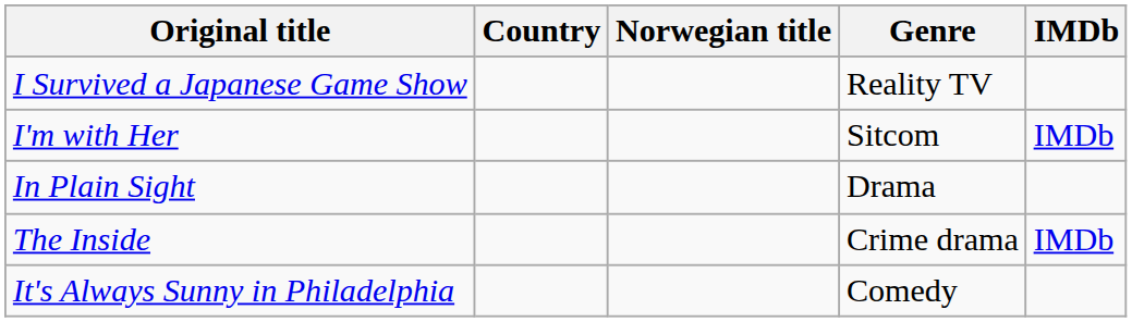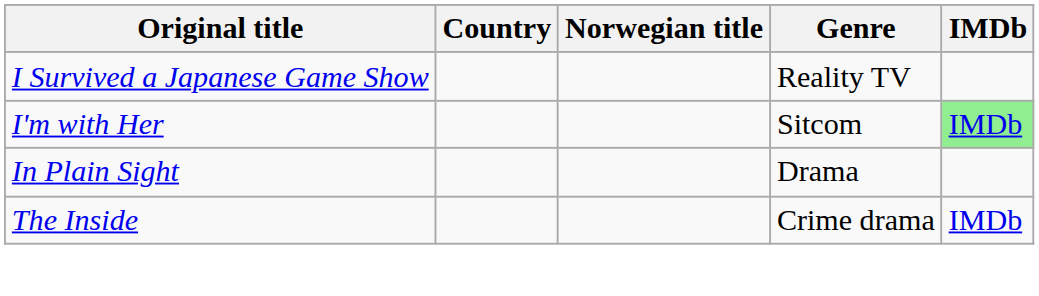I'm with Her | IMDb: no background -> lightgreen background
- row: It's Always Sunny in Philadelphia | Comedy
